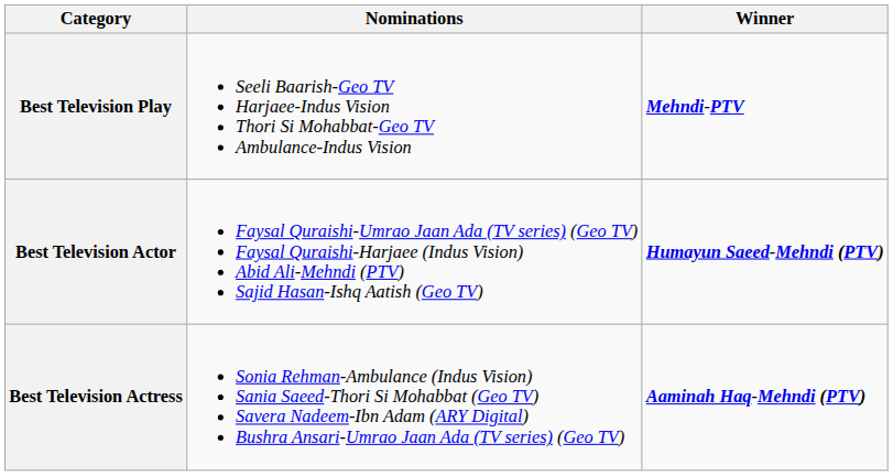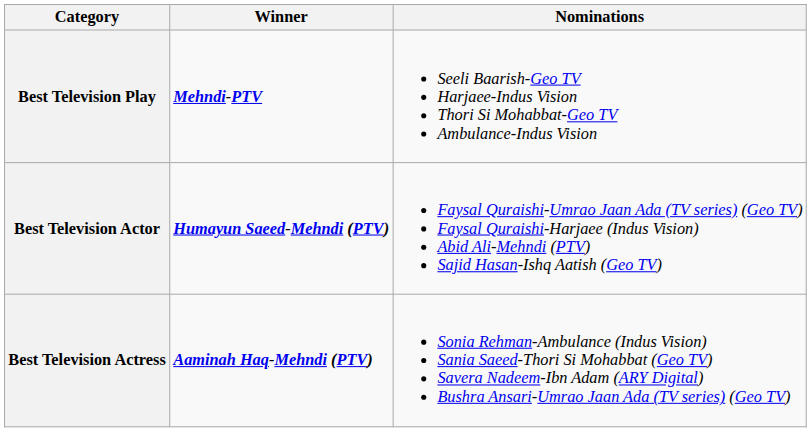columns swapped: Winner <-> Nominations
